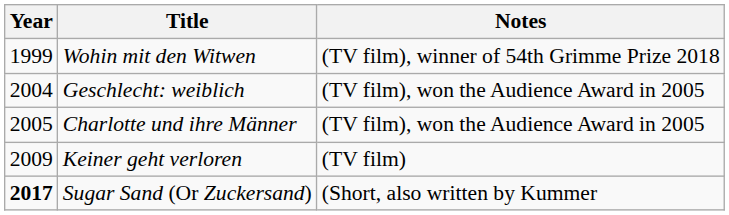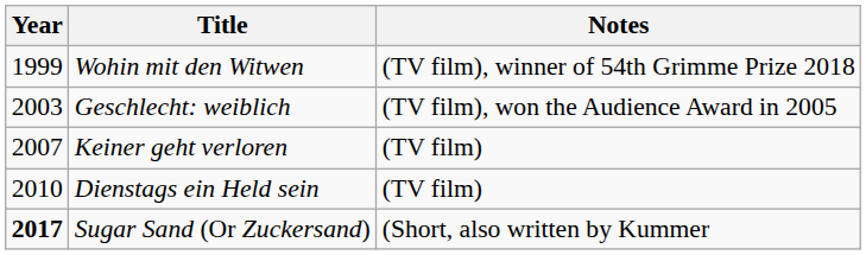Geschlecht: weiblich | Year: 2004 -> 2003
- row: 2005 | Charlotte und ihre Männer | (TV film), won the Audience Award in 2005
Keiner geht verloren | Year: 2009 -> 2007
+ row: 2010 | Dienstags ein Held sein | (TV film)
